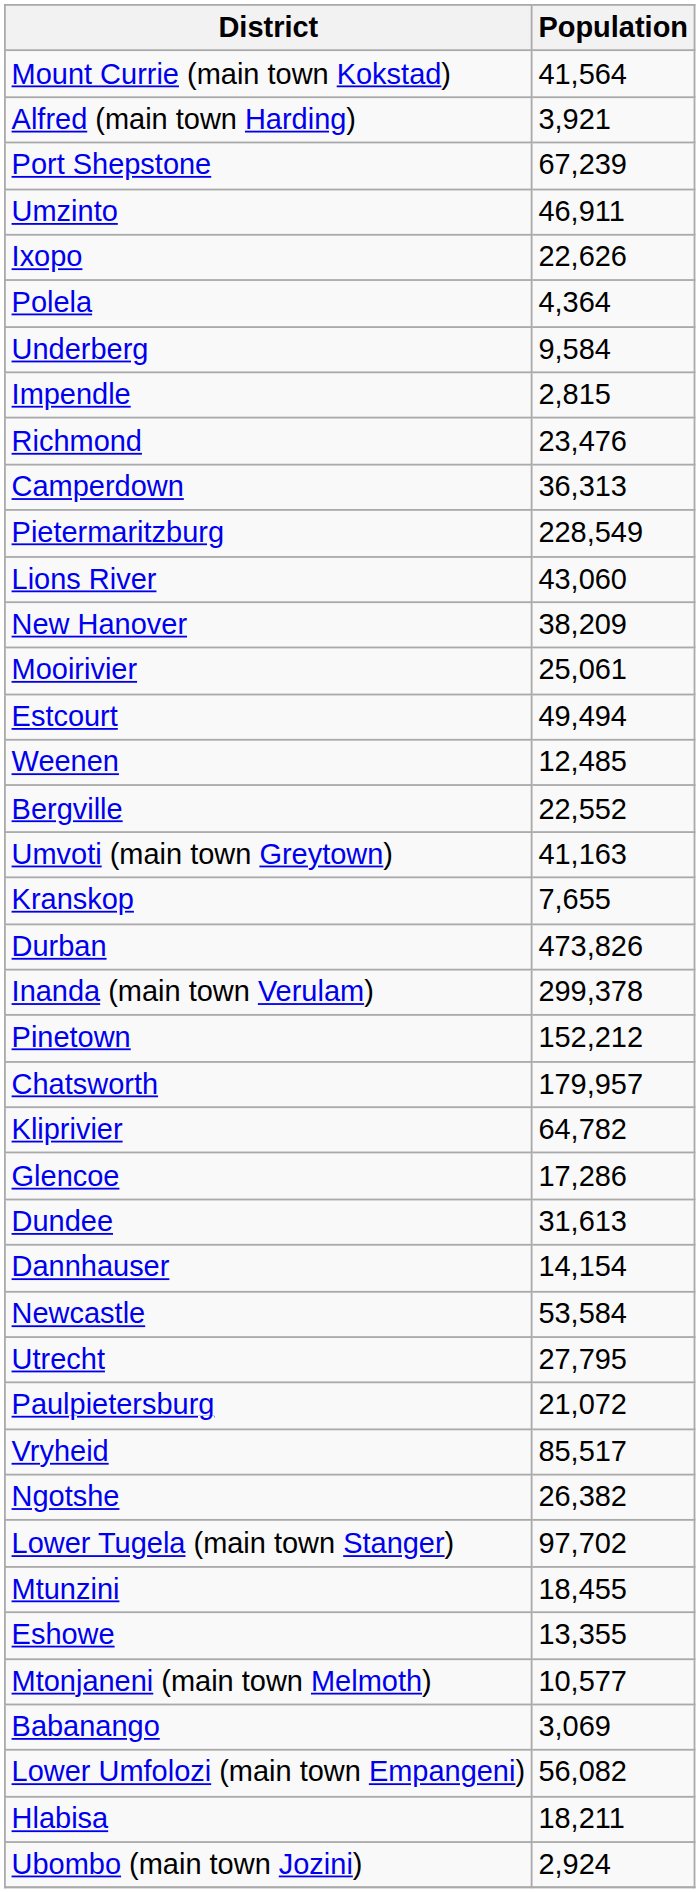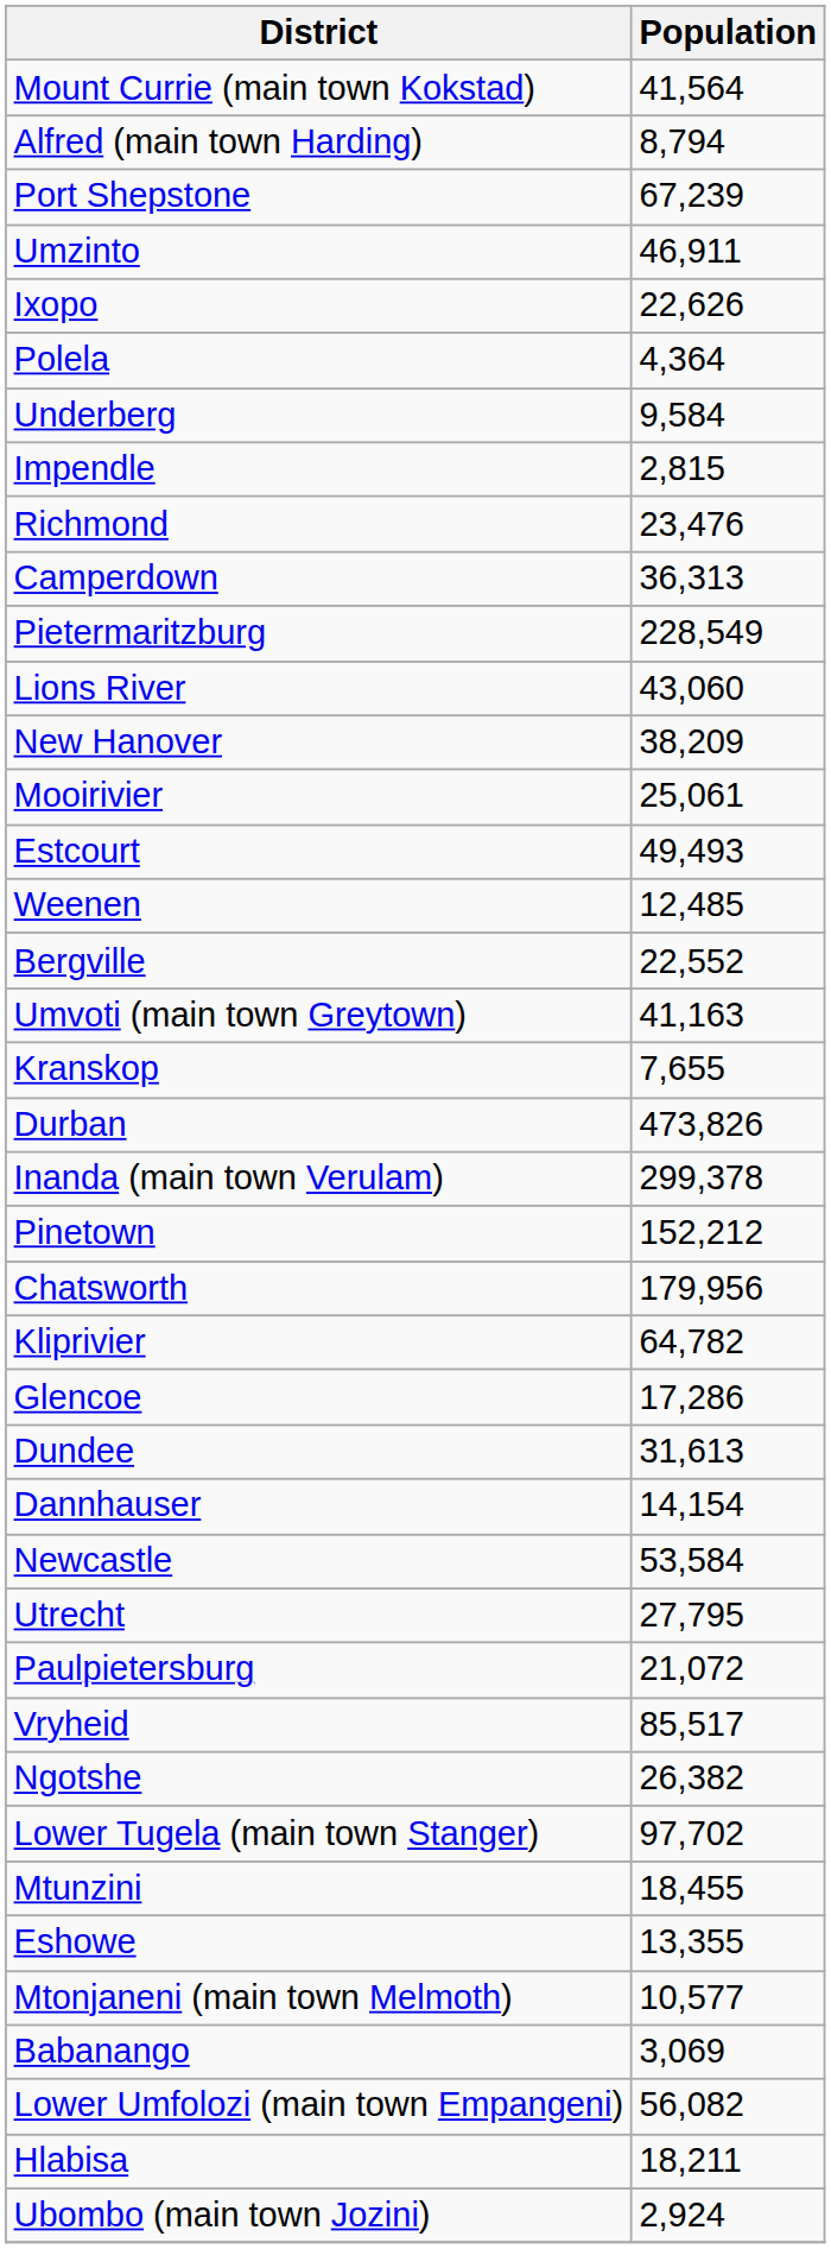Alfred (main town Harding) | Population: 3,921 -> 8,794
Estcourt | Population: 49,494 -> 49,493
Chatsworth | Population: 179,957 -> 179,956
